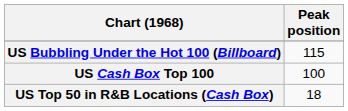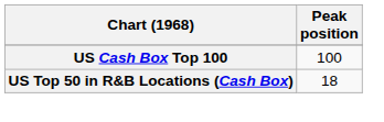- row: US Bubbling Under the Hot 100 (Billboard) | 115
